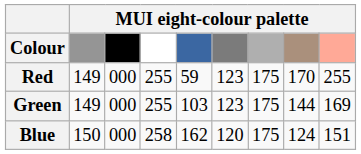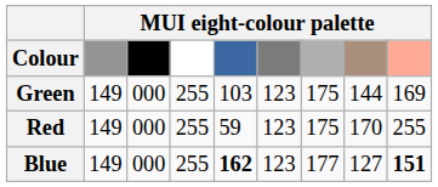rows swapped: Red <-> Green
Blue | column 2: 150 -> 149
Blue | column 4: 258 -> 255
Blue | column 5: normal -> bold
Blue | column 6: 120 -> 123
Blue | column 7: 175 -> 177
Blue | column 8: 124 -> 127
Blue | column 9: normal -> bold
